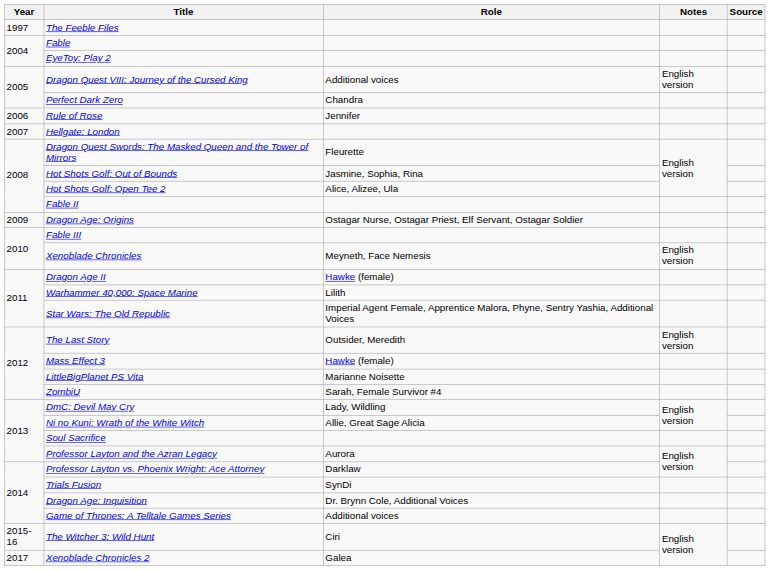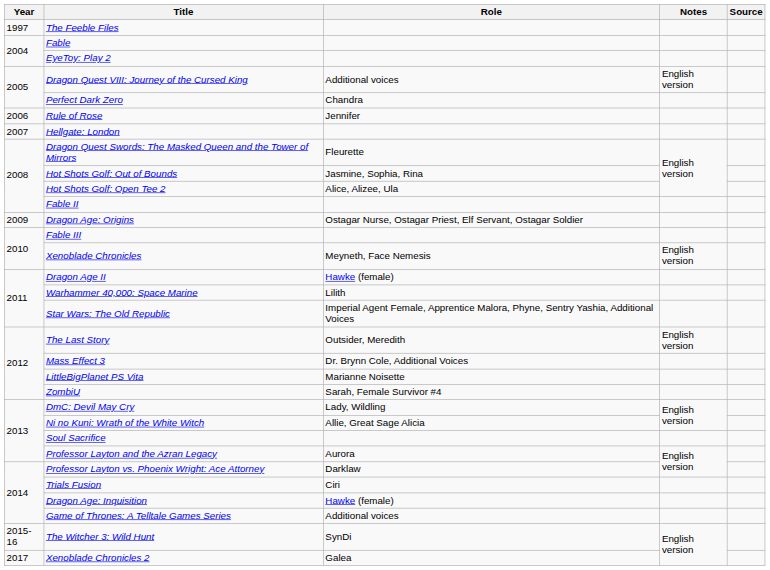Mass Effect 3 | Role: Hawke (female) -> Dr. Brynn Cole, Additional Voices
Trials Fusion | Role: SynDi -> Ciri
Dragon Age: Inquisition | Role: Dr. Brynn Cole, Additional Voices -> Hawke (female)
The Witcher 3: Wild Hunt | Role: Ciri -> SynDi
